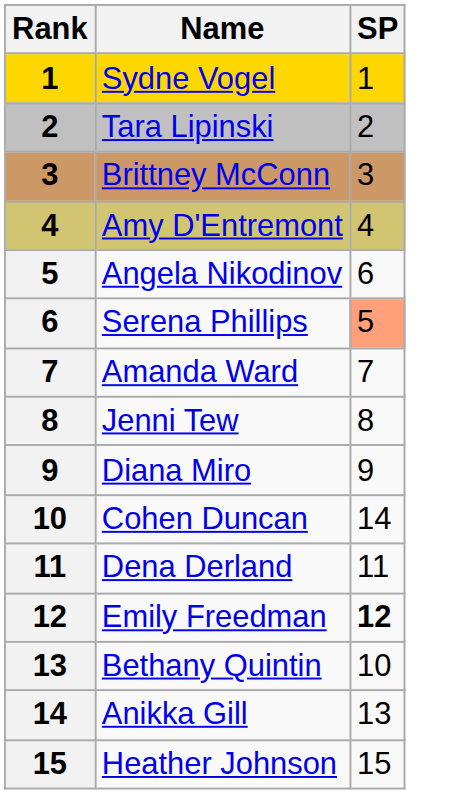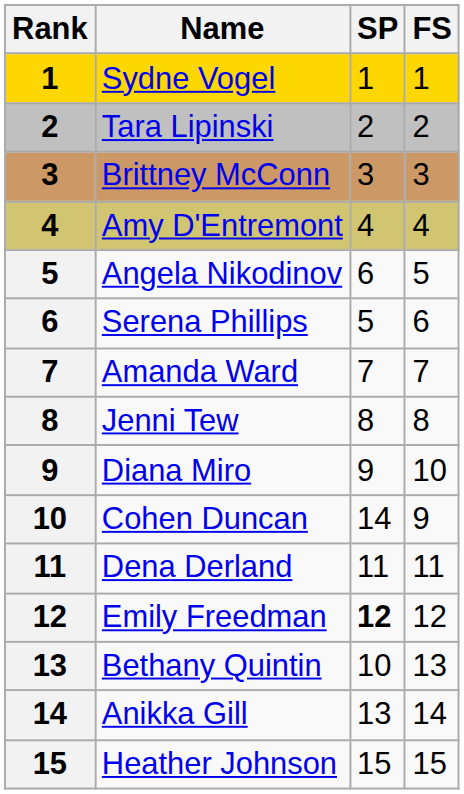+ column: FS | 1 | 2 | 3 | 4 | 5 | 6 | 7 | 8 | 10 | 9 | 11 | 12 | 13 | 14 | 15
Serena Phillips | SP: lightsalmon background -> no background
